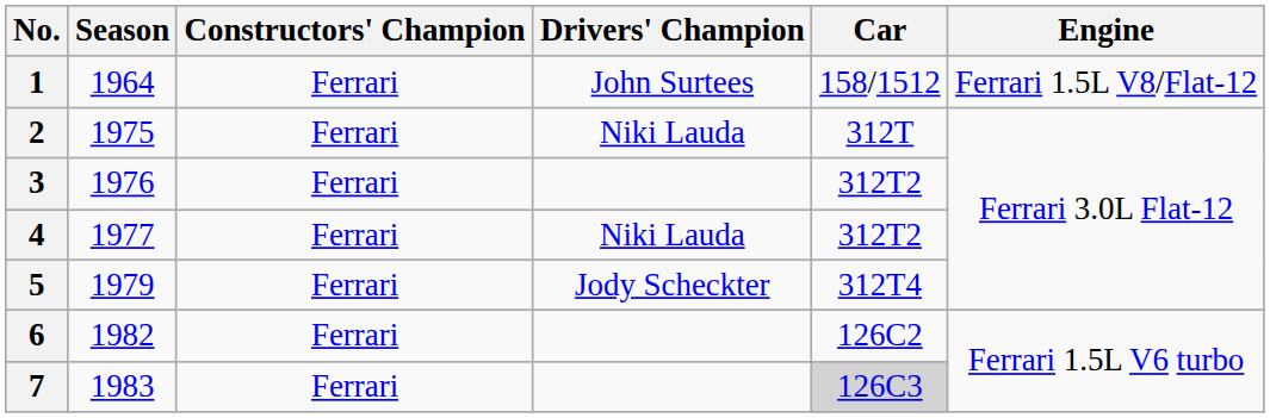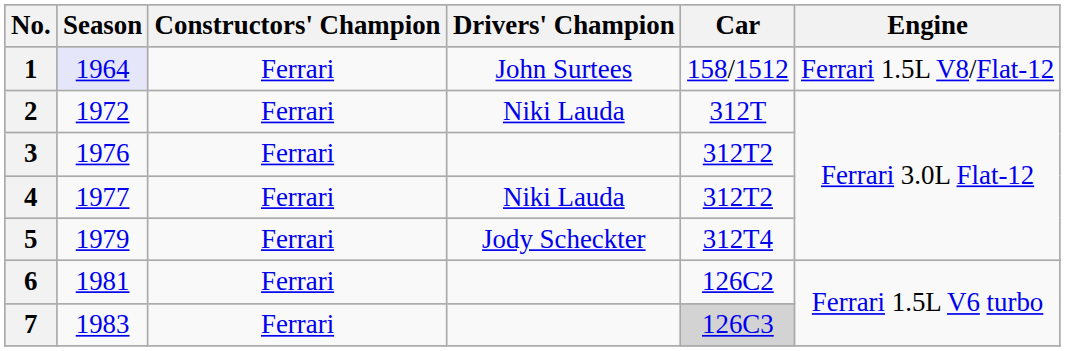1 | Season: no background -> lavender background
2 | Season: 1975 -> 1972
6 | Season: 1982 -> 1981
